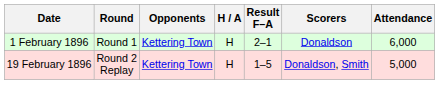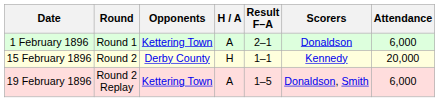1 February 1896 | H / A: H -> A
+ row: 15 February 1896 | Round 2 | Derby County | H | 1–1 | Kennedy | 20,000
19 February 1896 | H / A: H -> A
19 February 1896 | Attendance: 5,000 -> 6,000
